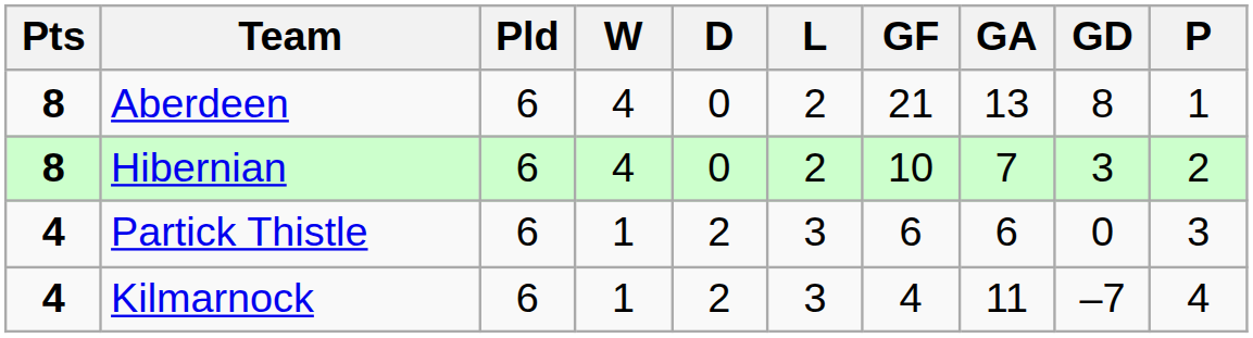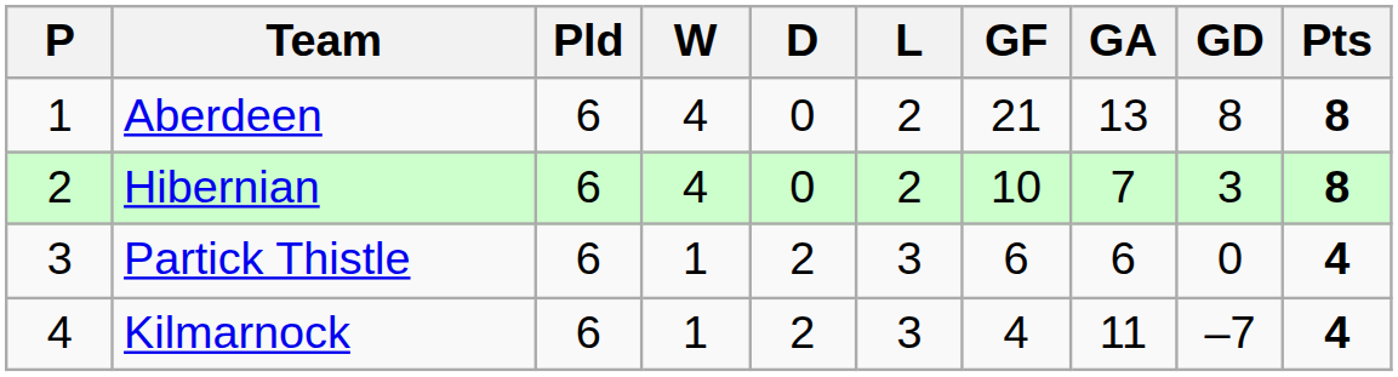columns swapped: P <-> Pts
